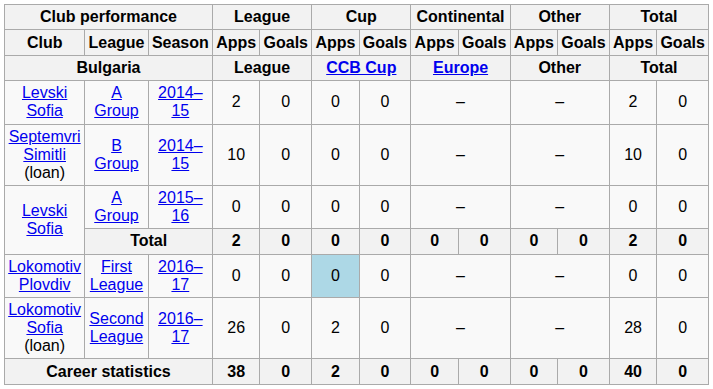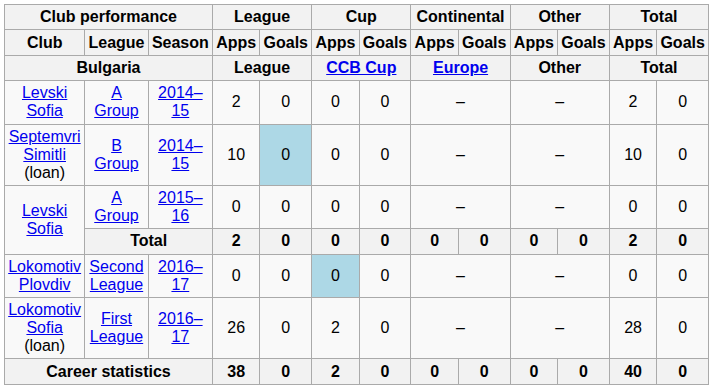Septemvri Simitli (loan) | League / Goals / League: no background -> lightblue background
Lokomotiv Plovdiv | Club performance / League / Bulgaria: First League -> Second League
Lokomotiv Sofia (loan) | Club performance / League / Bulgaria: Second League -> First League
